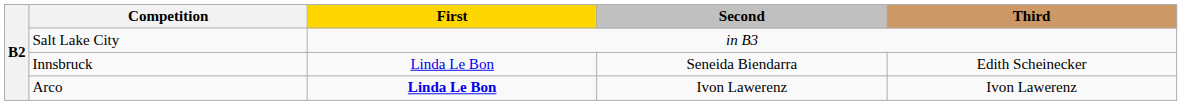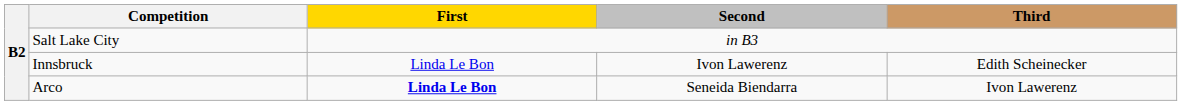Innsbruck | Second: Seneida Biendarra -> Ivon Lawerenz
Arco | Second: Ivon Lawerenz -> Seneida Biendarra
